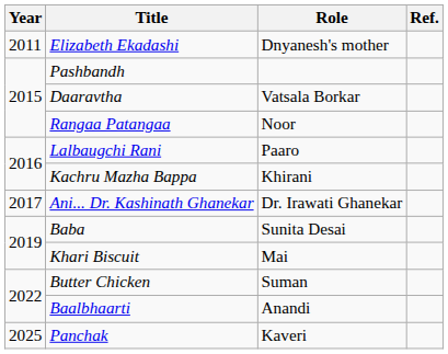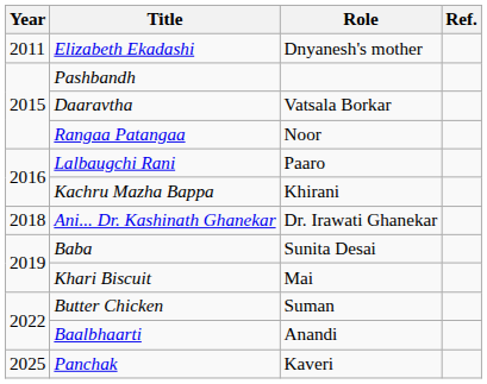Ani... Dr. Kashinath Ghanekar | Year: 2017 -> 2018
